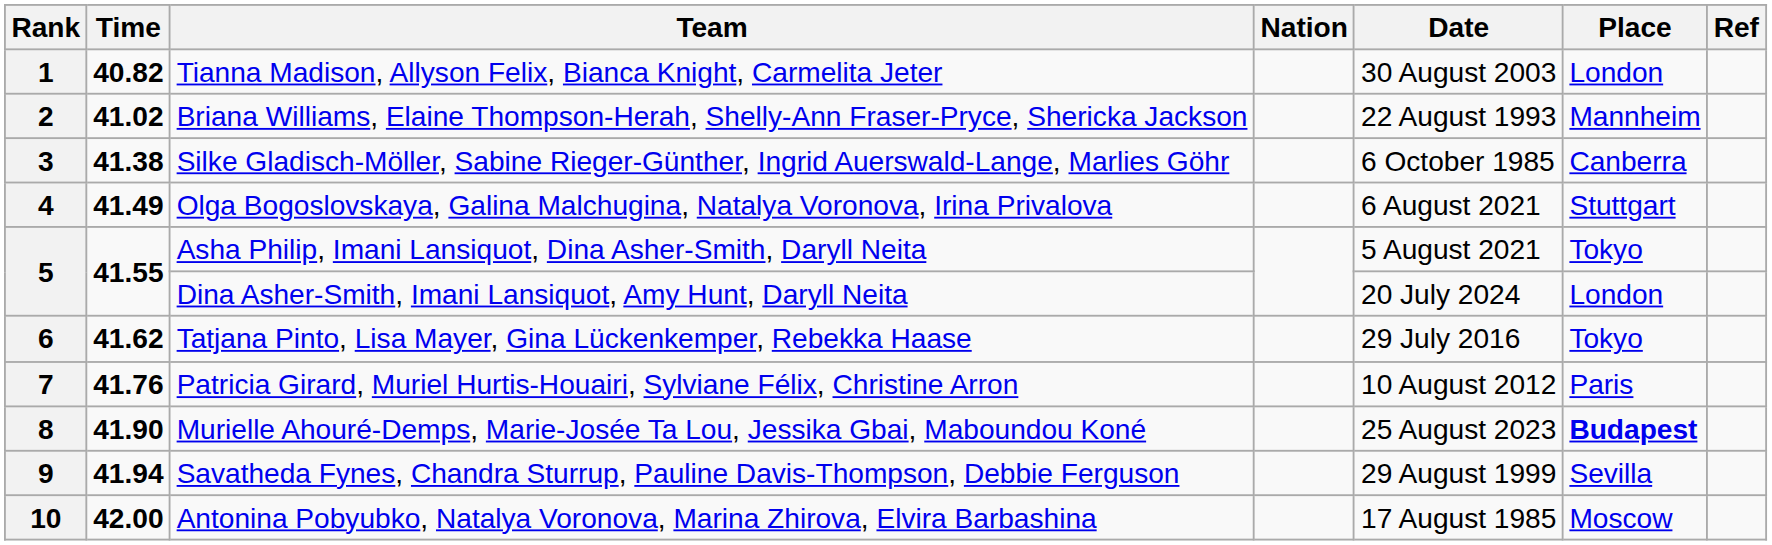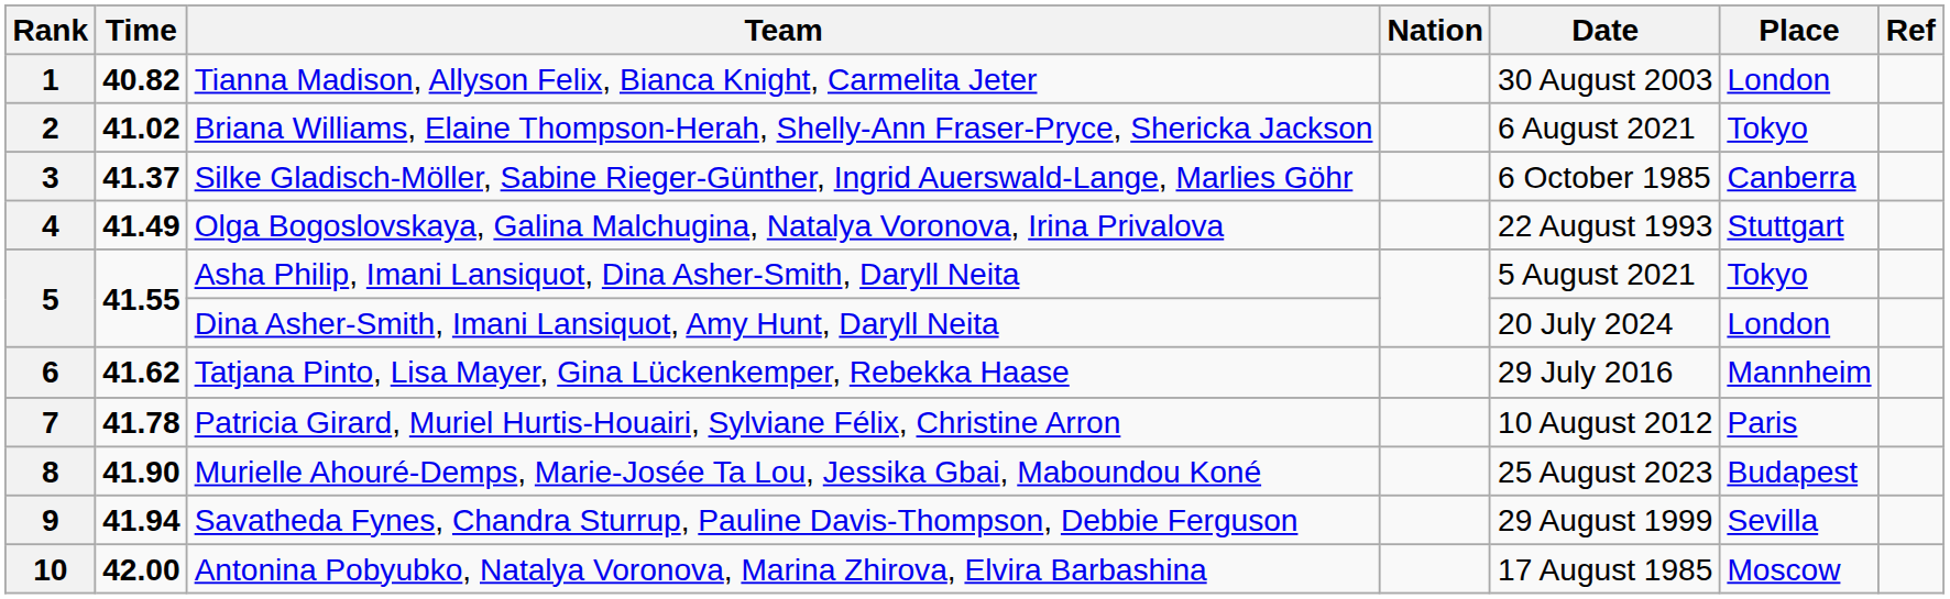2 | Date: 22 August 1993 -> 6 August 2021
2 | Place: Mannheim -> Tokyo
3 | Time: 41.38 -> 41.37
4 | Date: 6 August 2021 -> 22 August 1993
6 | Place: Tokyo -> Mannheim
7 | Time: 41.76 -> 41.78
8 | Place: bold -> normal
